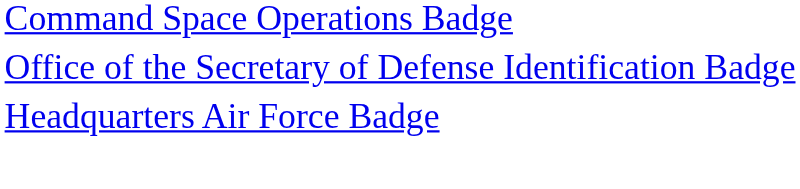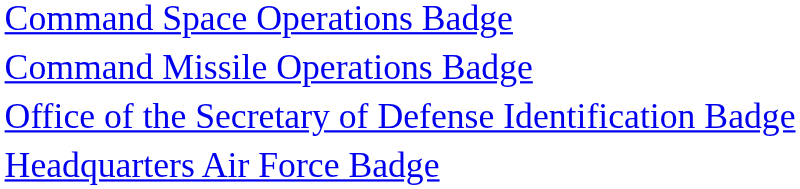+ row: Command Missile Operations Badge
